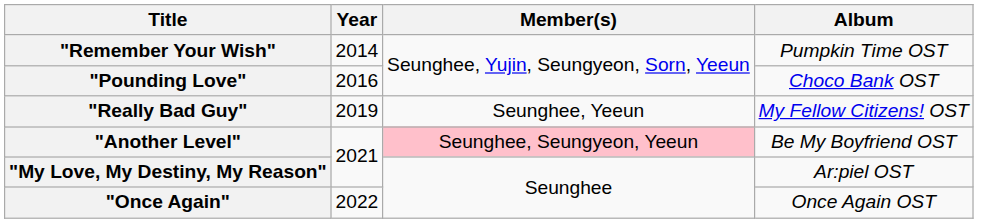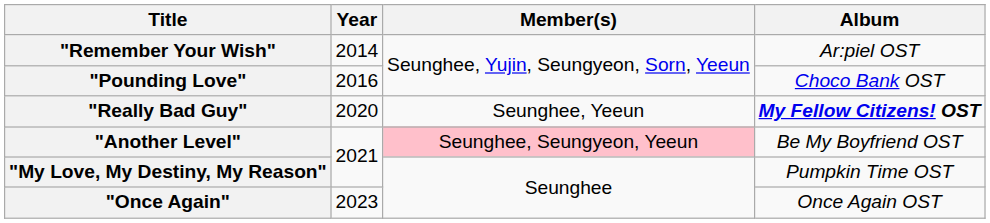"Remember Your Wish" | Album: Pumpkin Time OST -> Ar:piel OST
"Really Bad Guy" | Year: 2019 -> 2020
"Really Bad Guy" | Album: normal -> bold
"My Love, My Destiny, My Reason" | Album: Ar:piel OST -> Pumpkin Time OST
"Once Again" | Year: 2022 -> 2023
